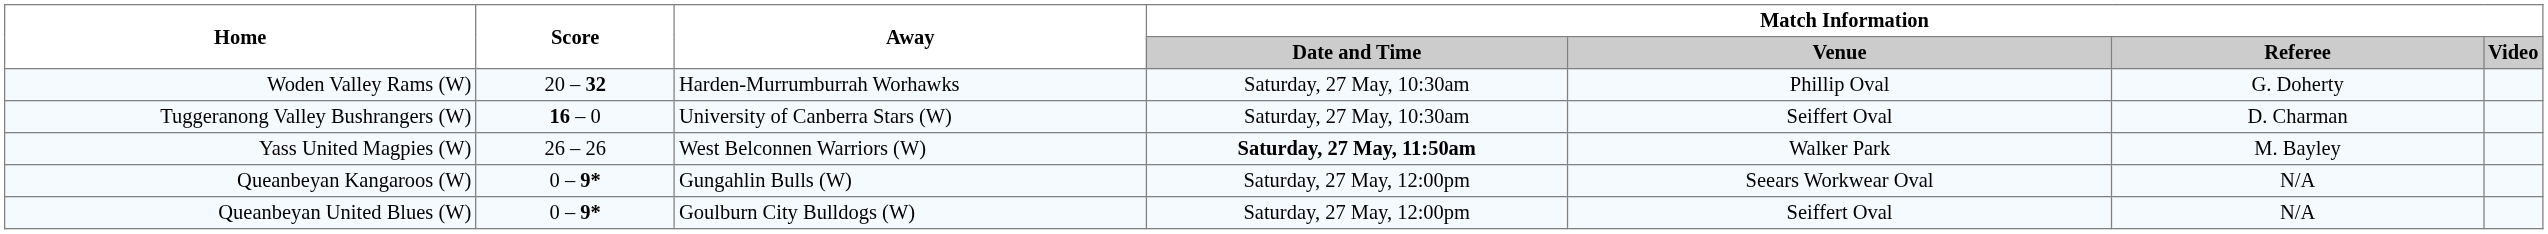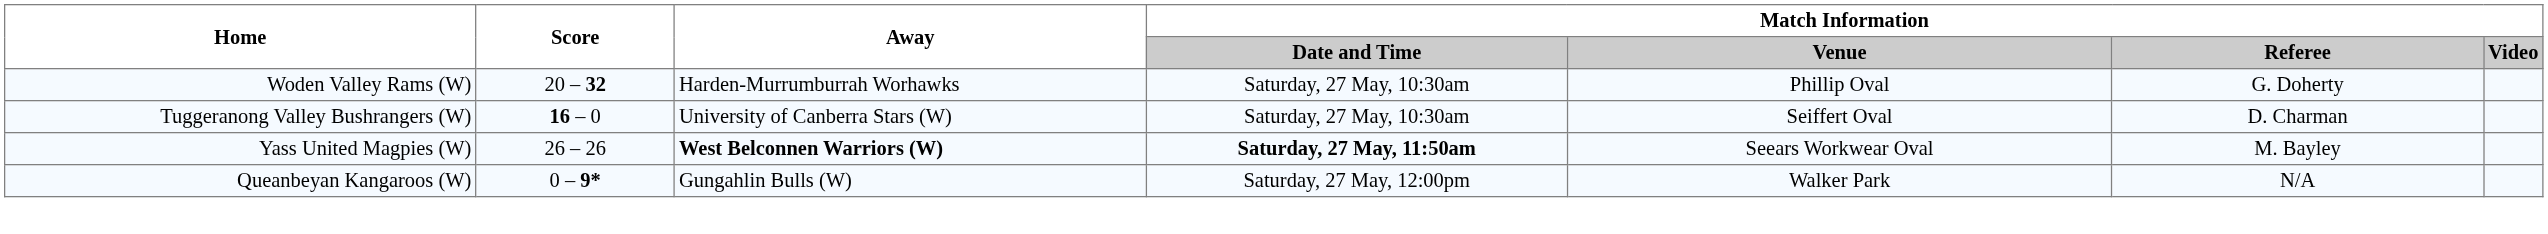Yass United Magpies (W) | Away: normal -> bold
Yass United Magpies (W) | Match Information / Venue: Walker Park -> Seears Workwear Oval
Queanbeyan Kangaroos (W) | Match Information / Venue: Seears Workwear Oval -> Walker Park
- row: Queanbeyan United Blues (W) | 0 – 9* | Goulburn City Bulldogs (W) | Saturday, 27 May, 12:00pm | Seiffert Oval | N/A
